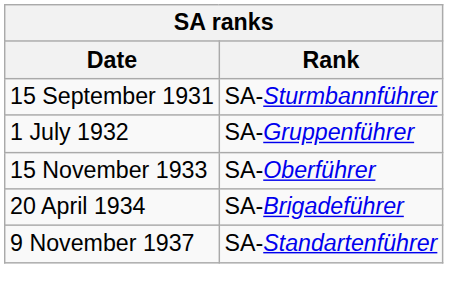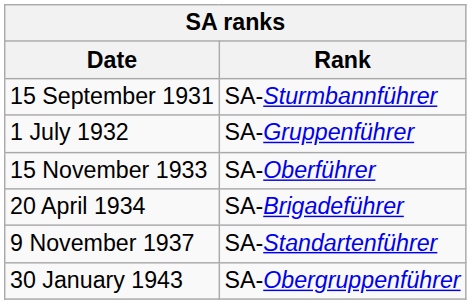+ row: 30 January 1943 | SA-Obergruppenführer
